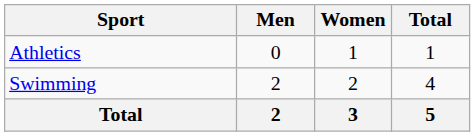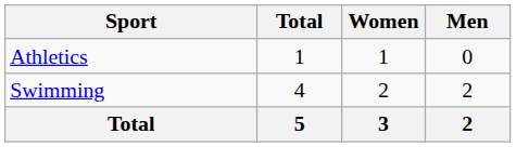columns swapped: Men <-> Total
